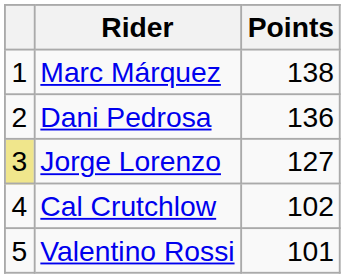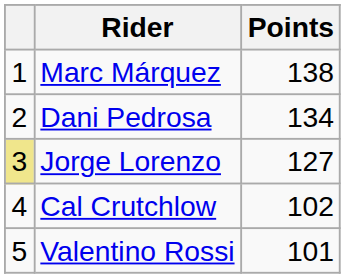Dani Pedrosa | Points: 136 -> 134
